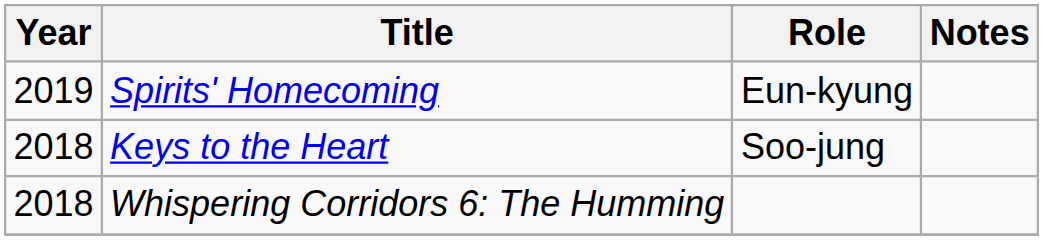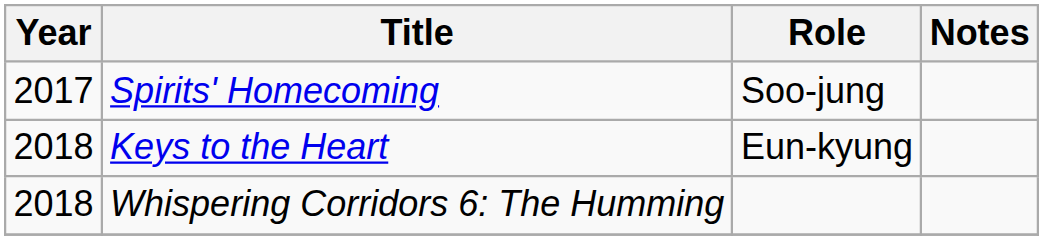Spirits' Homecoming | Year: 2019 -> 2017
Spirits' Homecoming | Role: Eun-kyung -> Soo-jung
Keys to the Heart | Role: Soo-jung -> Eun-kyung
